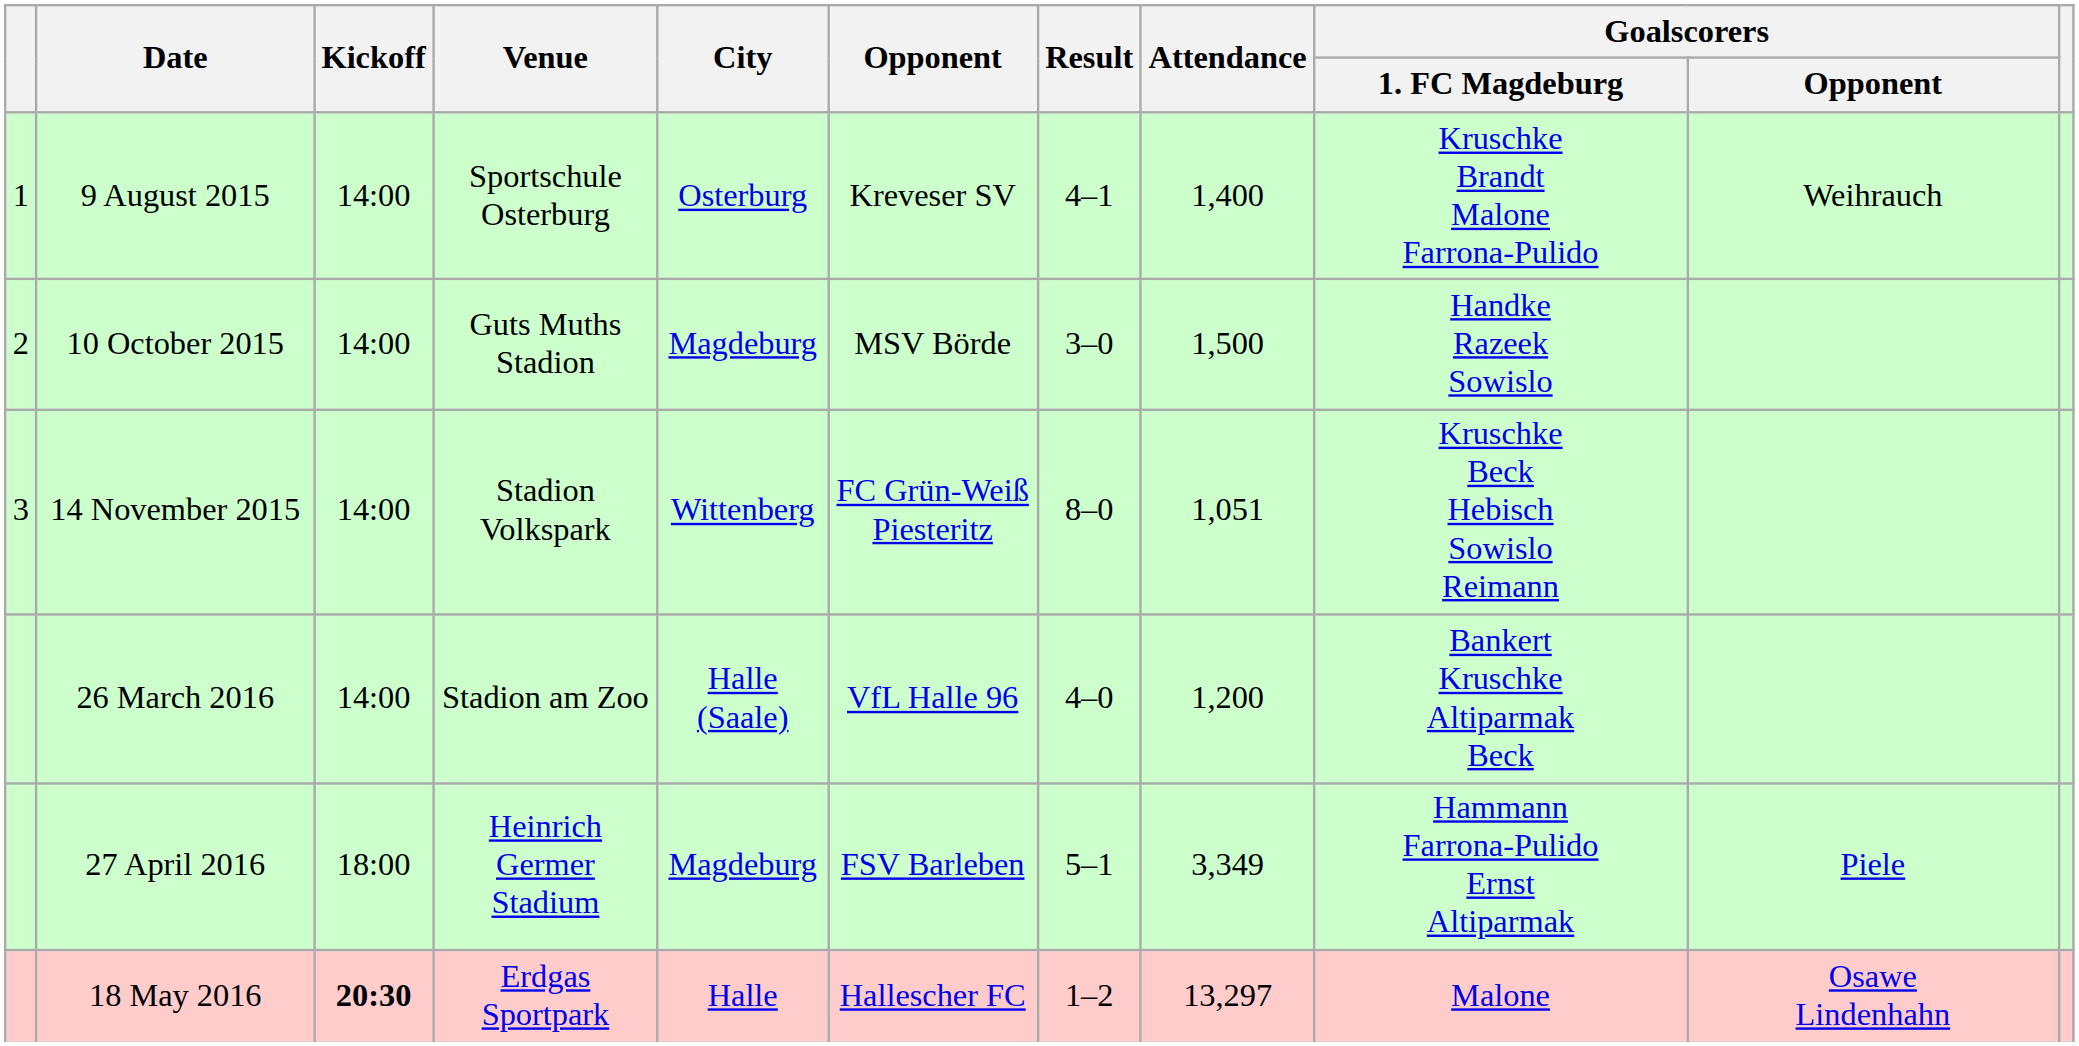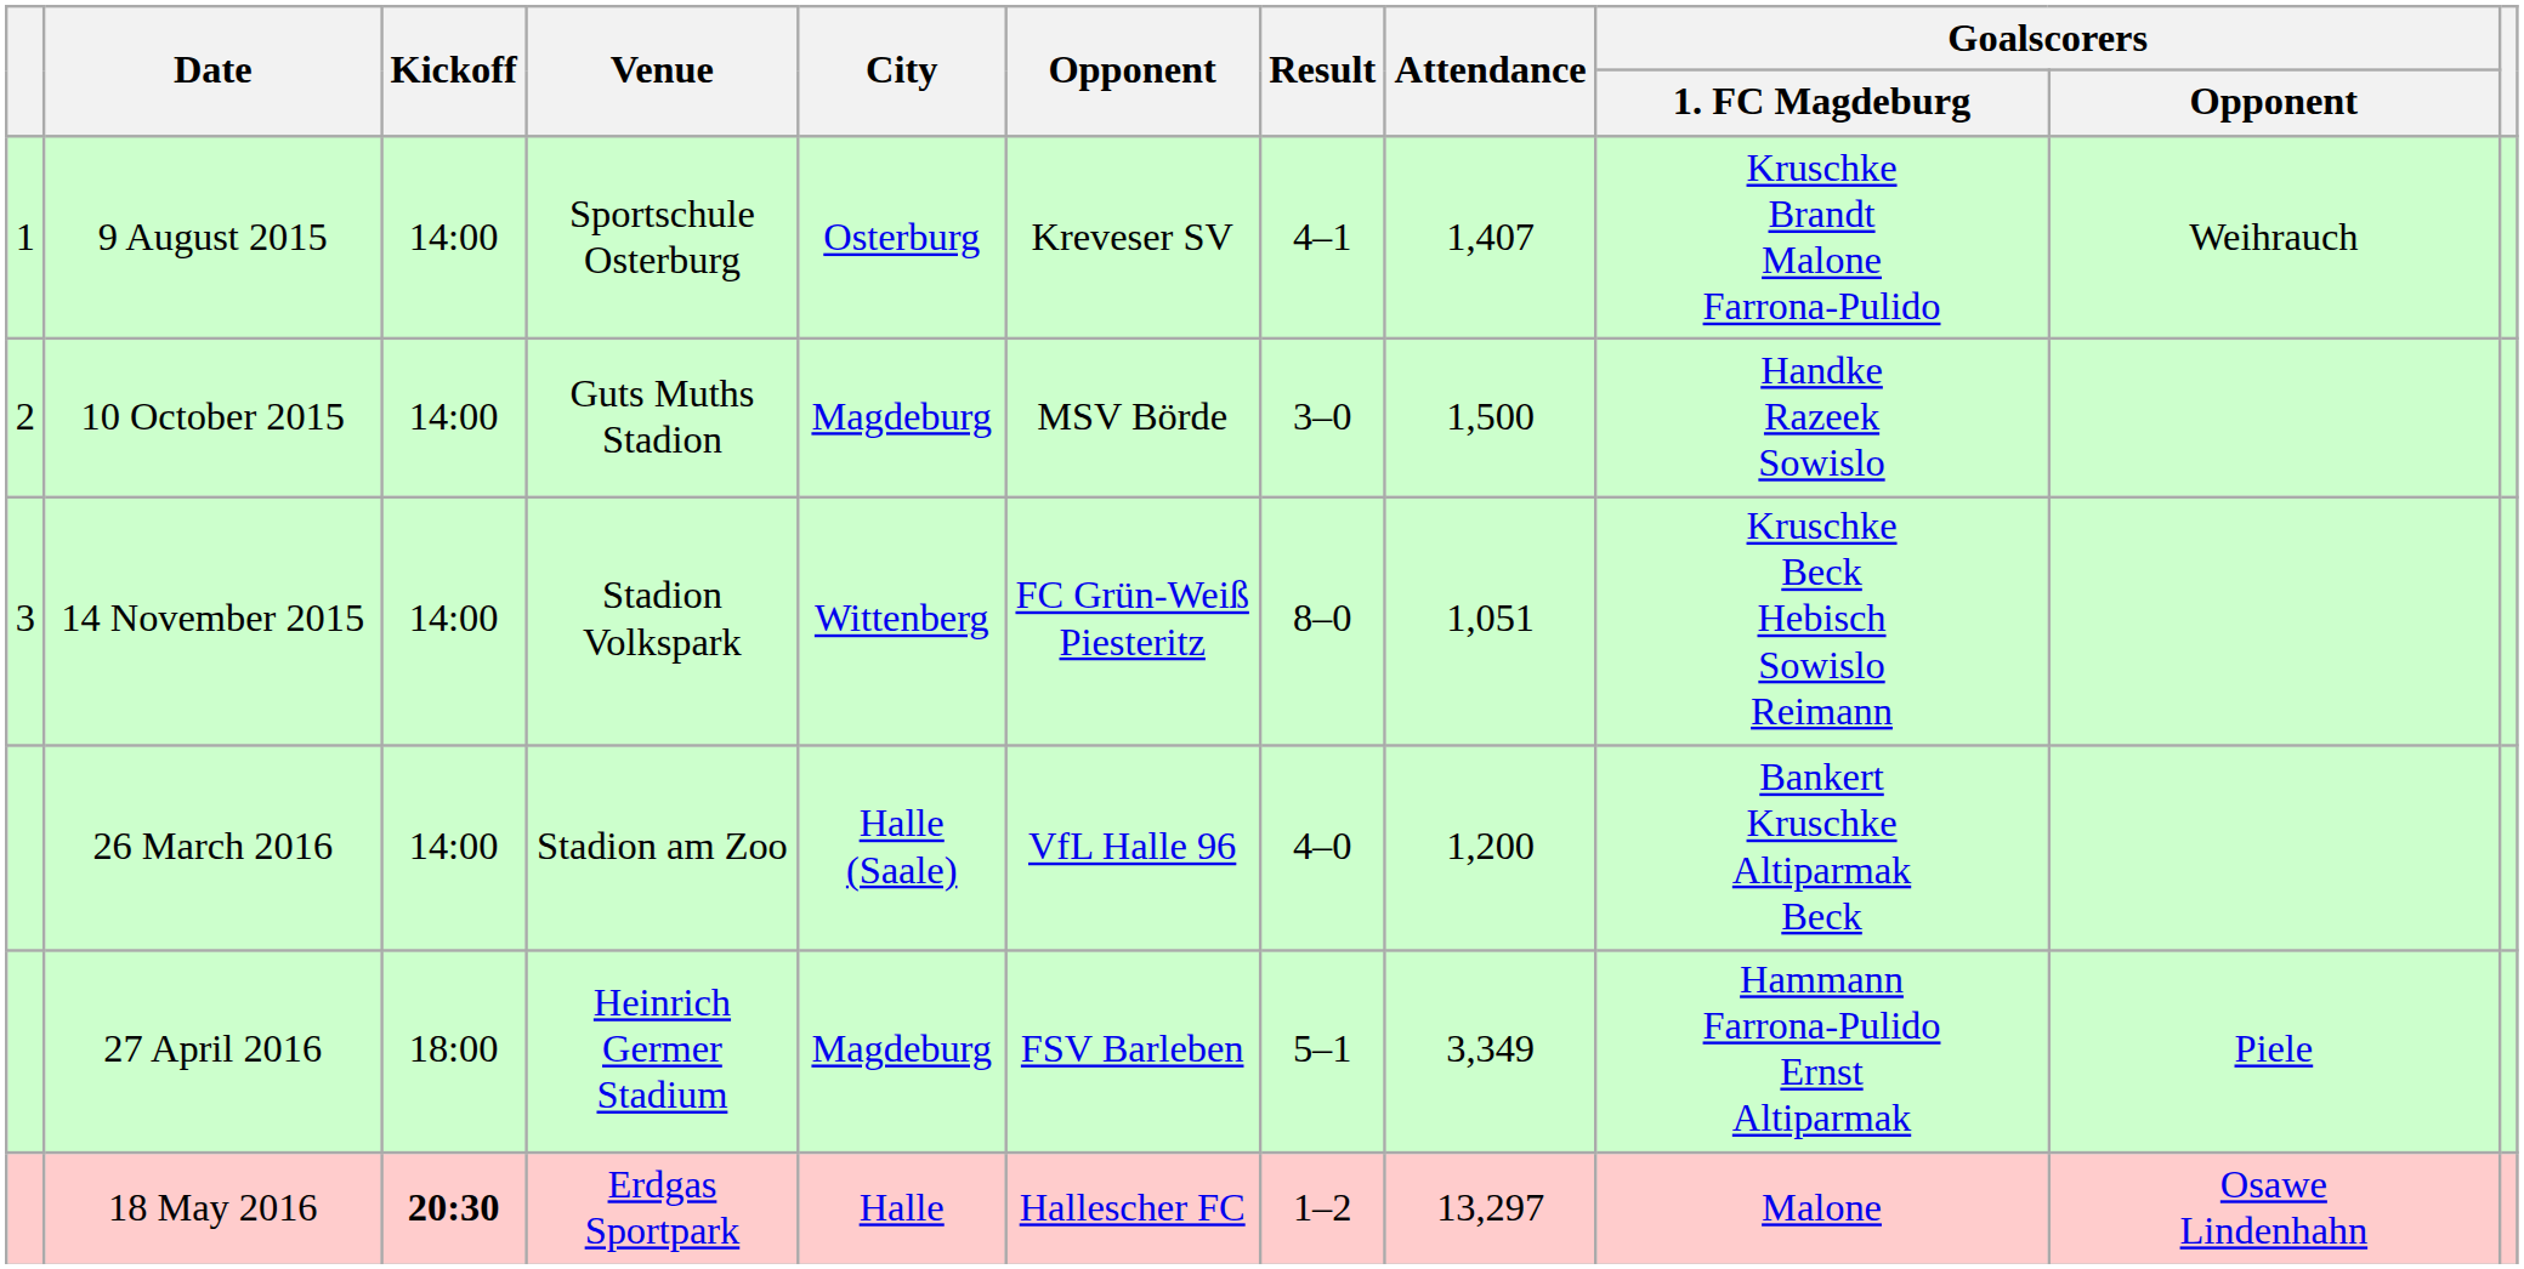9 August 2015 | Attendance: 1,400 -> 1,407
